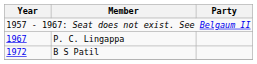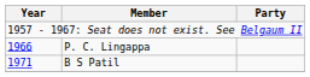P. C. Lingappa | Year: 1967 -> 1966
B S Patil | Year: 1972 -> 1971
